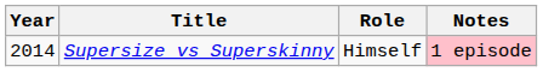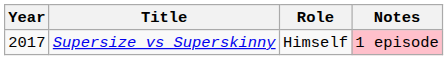Supersize vs Superskinny | Year: 2014 -> 2017
